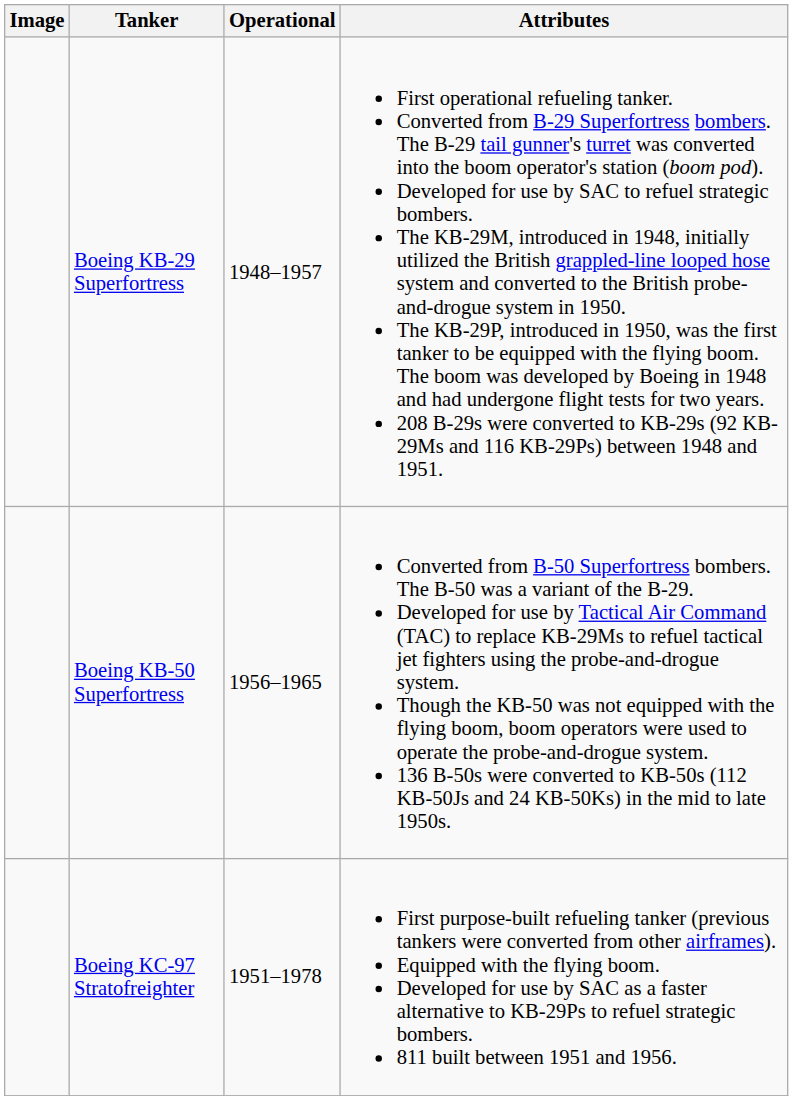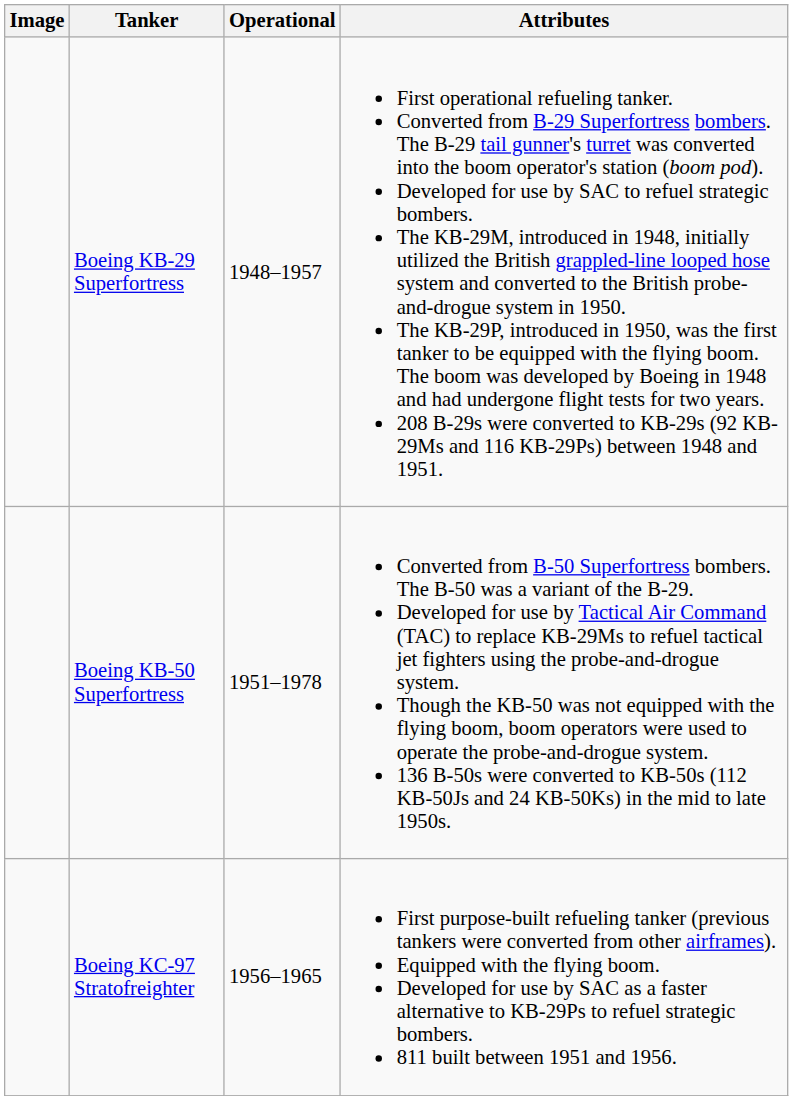Boeing KB-50 Superfortress | Operational: 1956–1965 -> 1951–1978
Boeing KC-97 Stratofreighter | Operational: 1951–1978 -> 1956–1965
